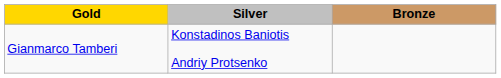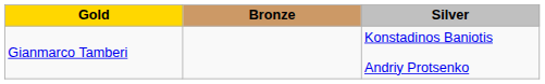columns swapped: Silver <-> Bronze
